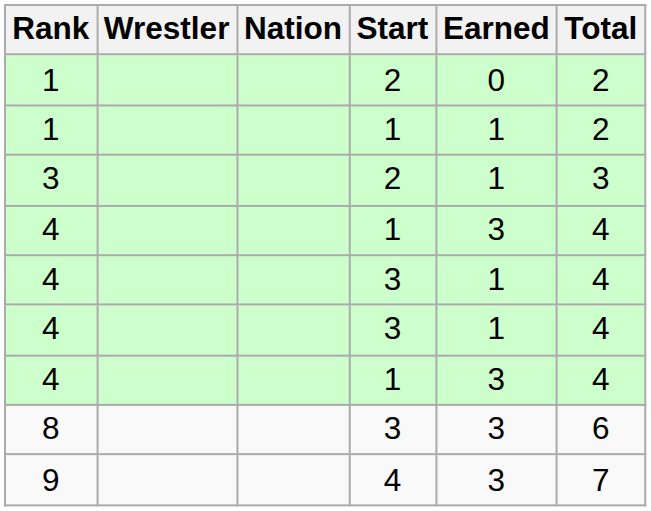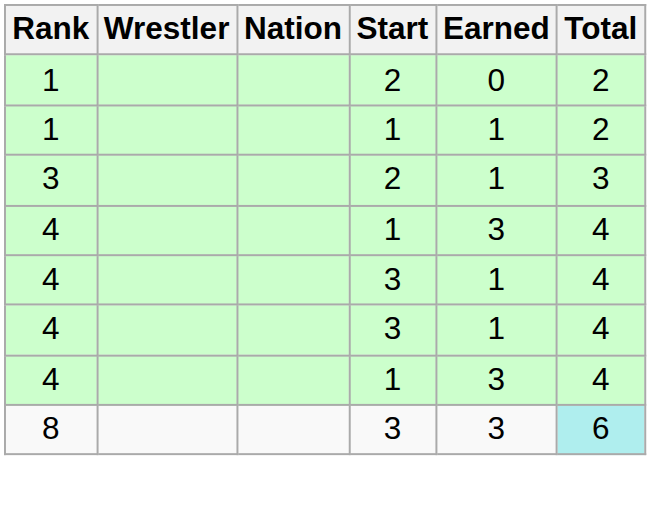8 | Total: no background -> paleturquoise background
- row: 9 | 4 | 3 | 7
